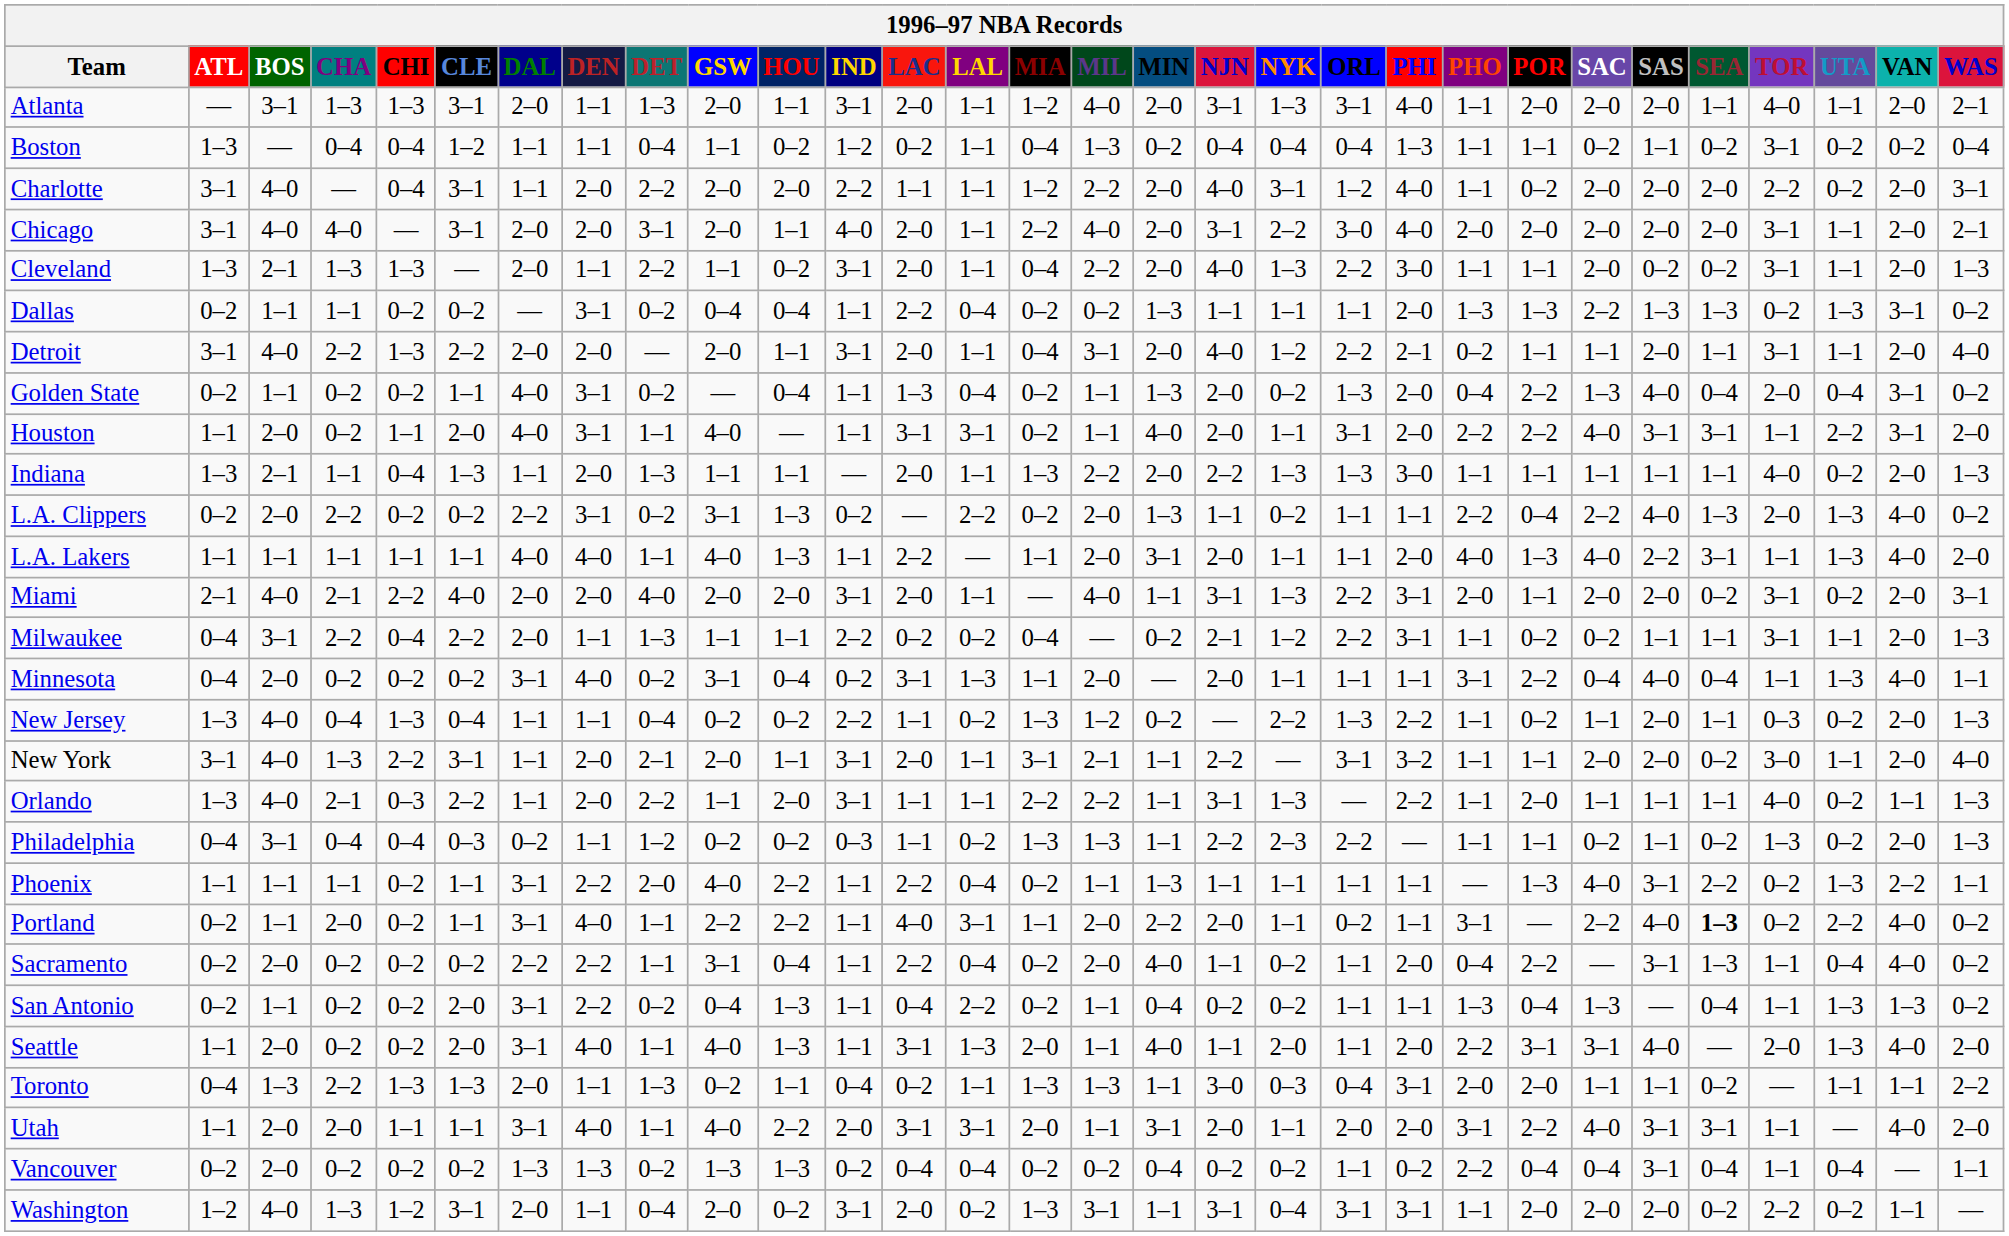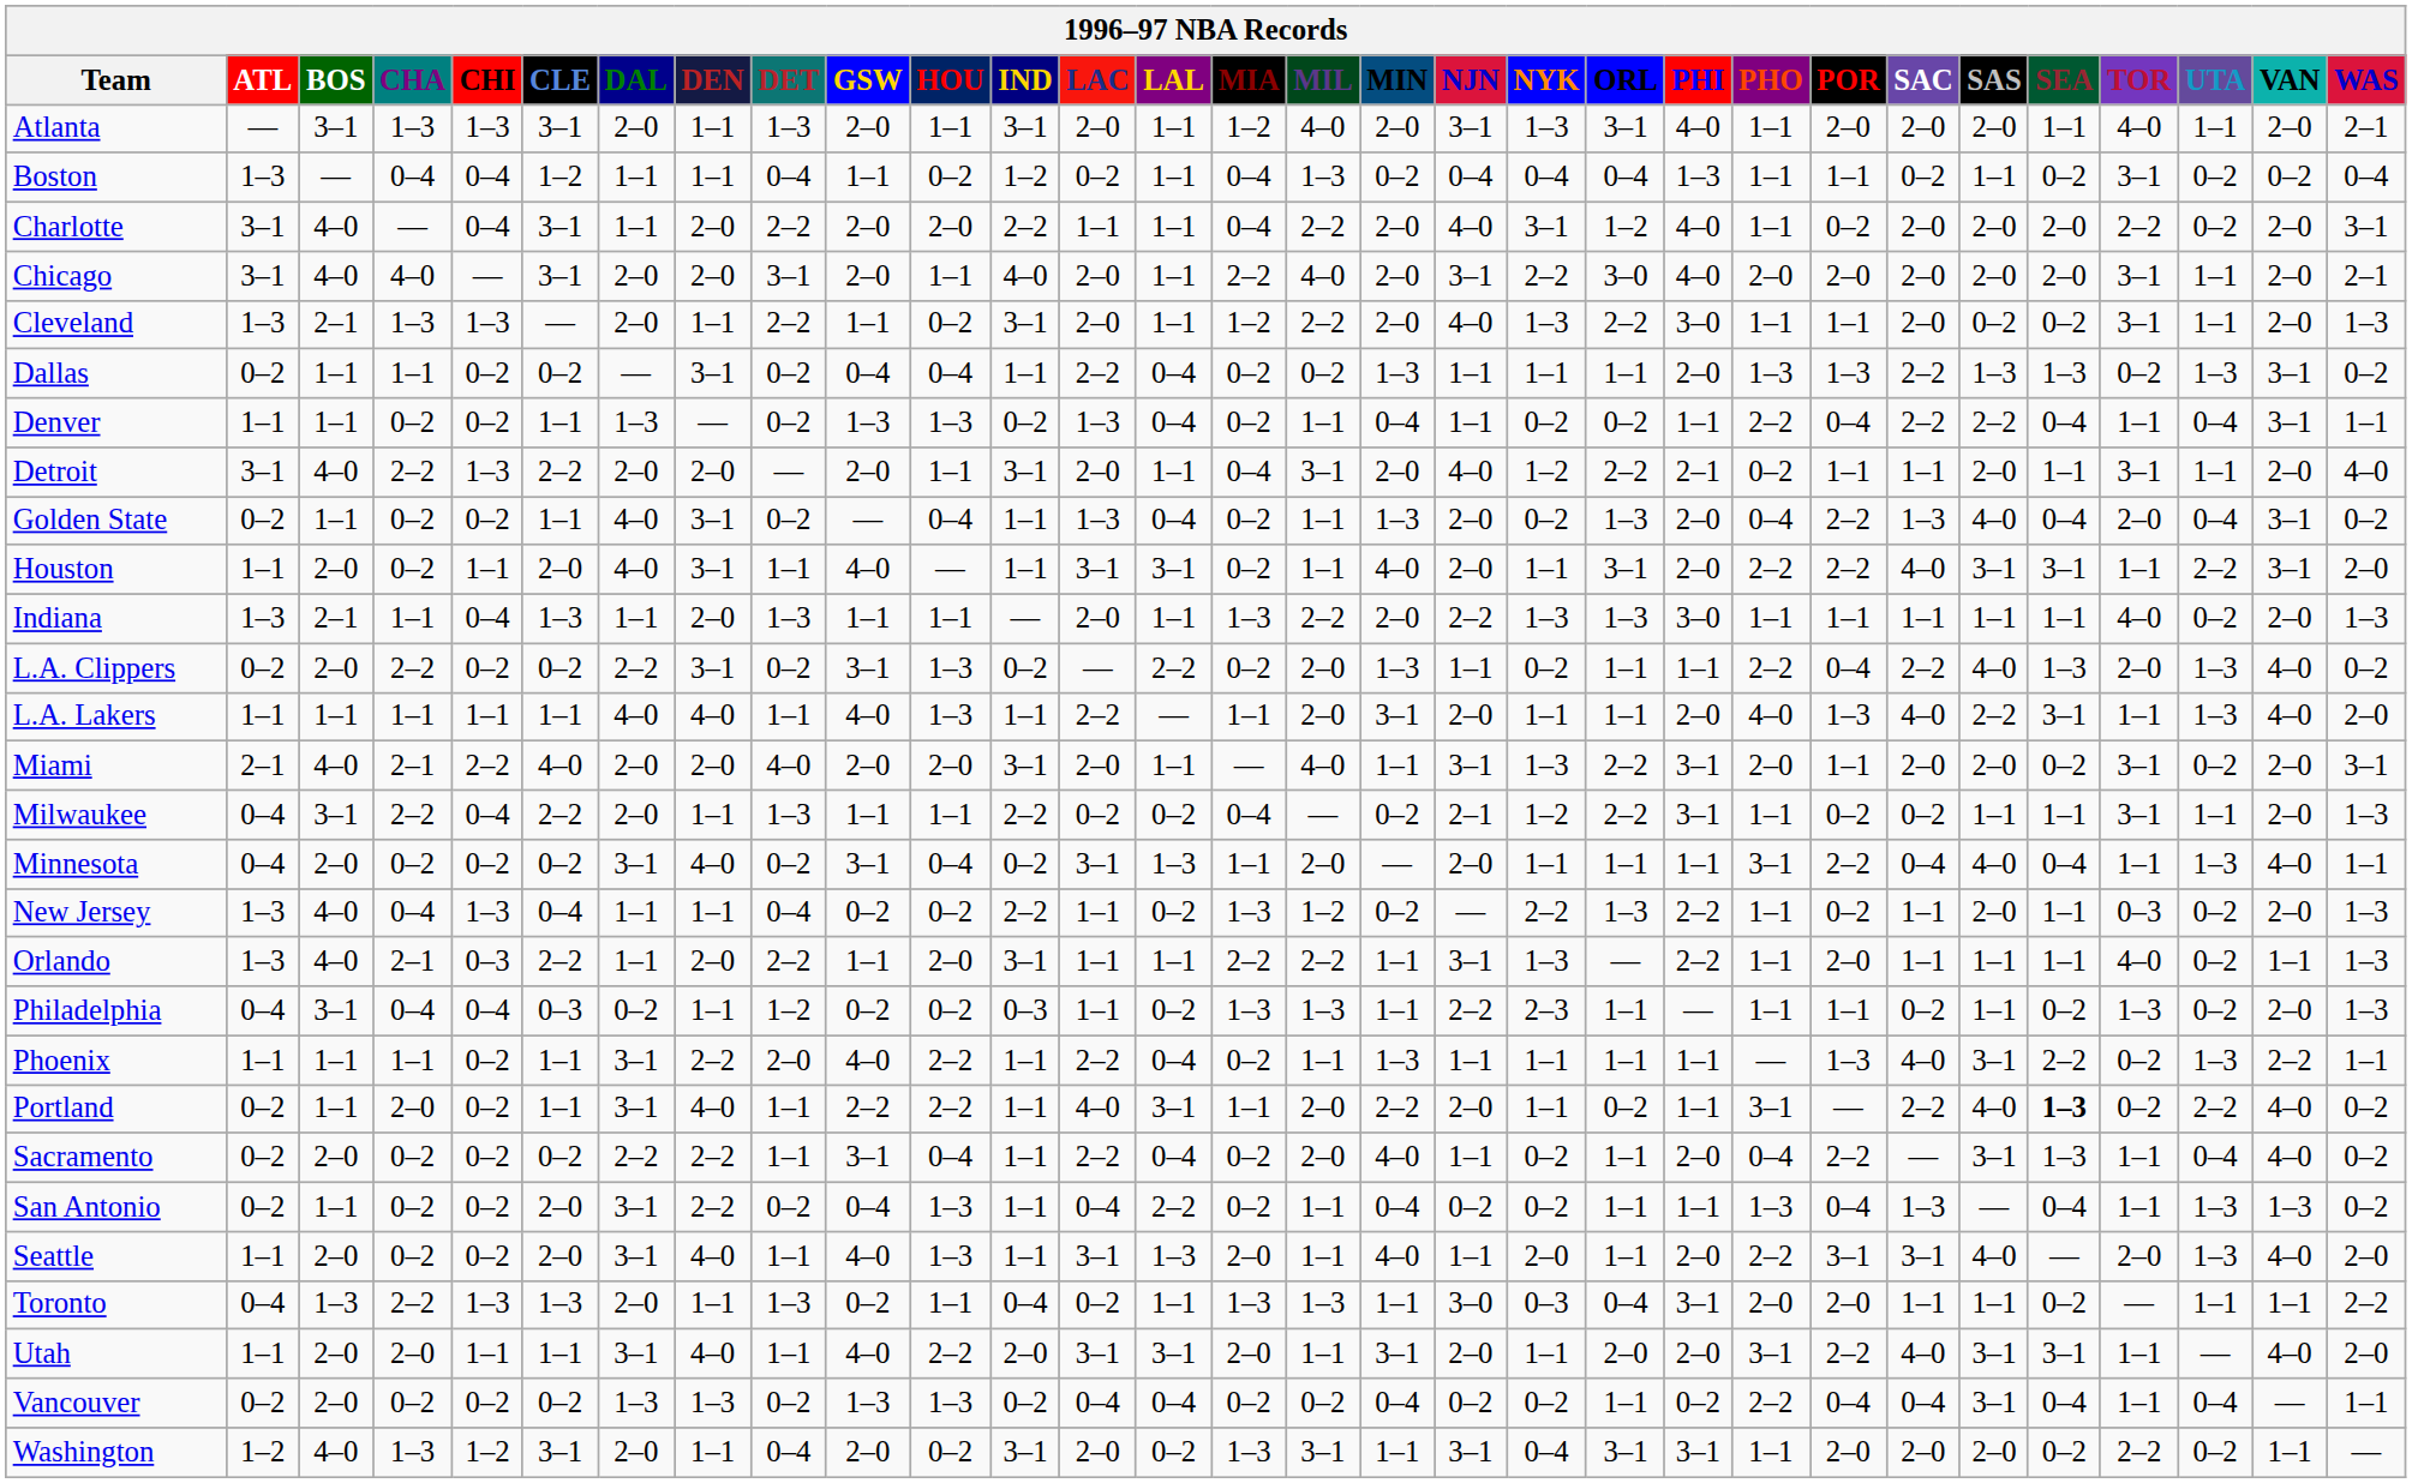Charlotte | MIA: 1–2 -> 0–4
Cleveland | MIA: 0–4 -> 1–2
+ row: Denver | 1–1 | 1–1 | 0–2 | 0–2 | 1–1 | 1–3 | — | 0–2 | 1–3 | 1–3 | 0–2 | 1–3 | 0–4 | 0–2 | 1–1 | 0–4 | 1–1 | 0–2 | 0–2 | 1–1 | 2–2 | 0–4 | 2–2 | 2–2 | 0–4 | 1–1 | 0–4 | 3–1 | 1–1
- row: New York | 3–1 | 4–0 | 1–3 | 2–2 | 3–1 | 1–1 | 2–0 | 2–1 | 2–0 | 1–1 | 3–1 | 2–0 | 1–1 | 3–1 | 2–1 | 1–1 | 2–2 | — | 3–1 | 3–2 | 1–1 | 1–1 | 2–0 | 2–0 | 0–2 | 3–0 | 1–1 | 2–0 | 4–0
Philadelphia | ORL: 2–2 -> 1–1
